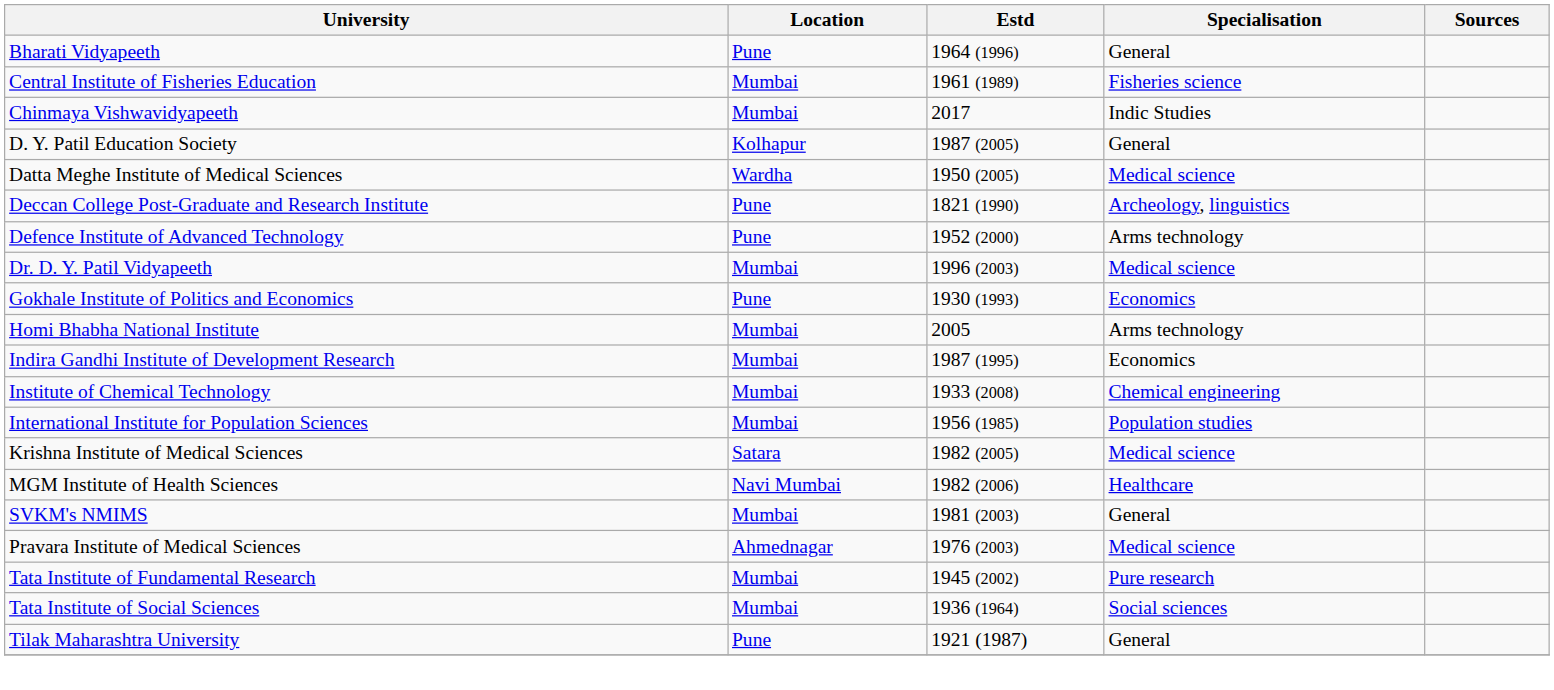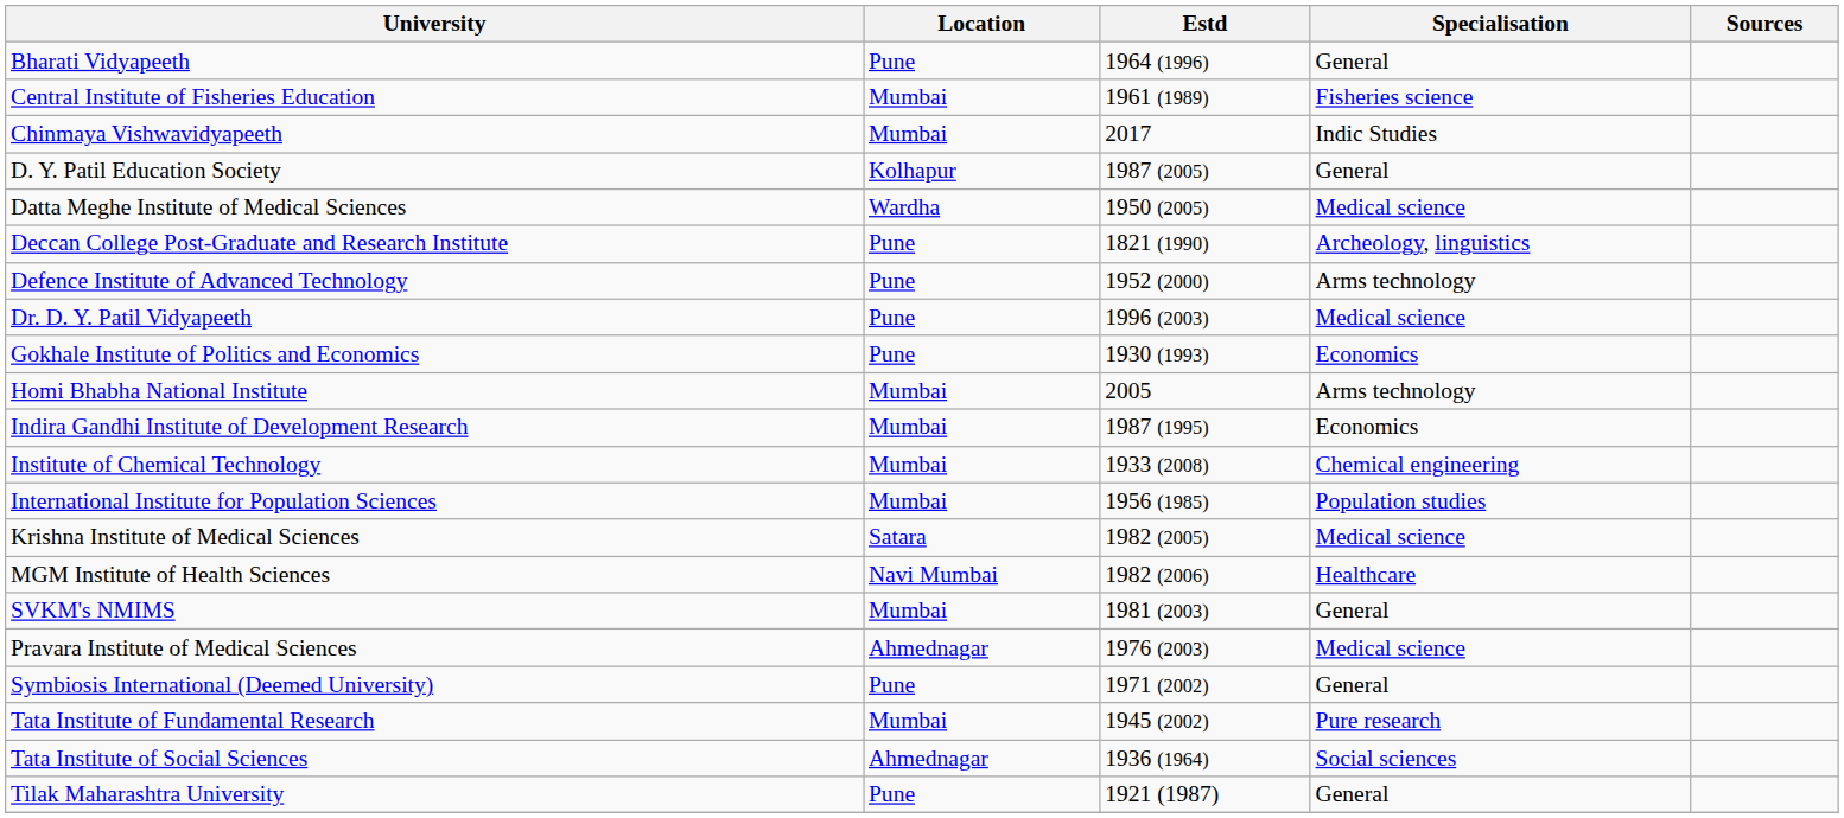Dr. D. Y. Patil Vidyapeeth | Location: Mumbai -> Pune
+ row: Symbiosis International (Deemed University) | Pune | 1971 (2002) | General
Tata Institute of Social Sciences | Location: Mumbai -> Ahmednagar
